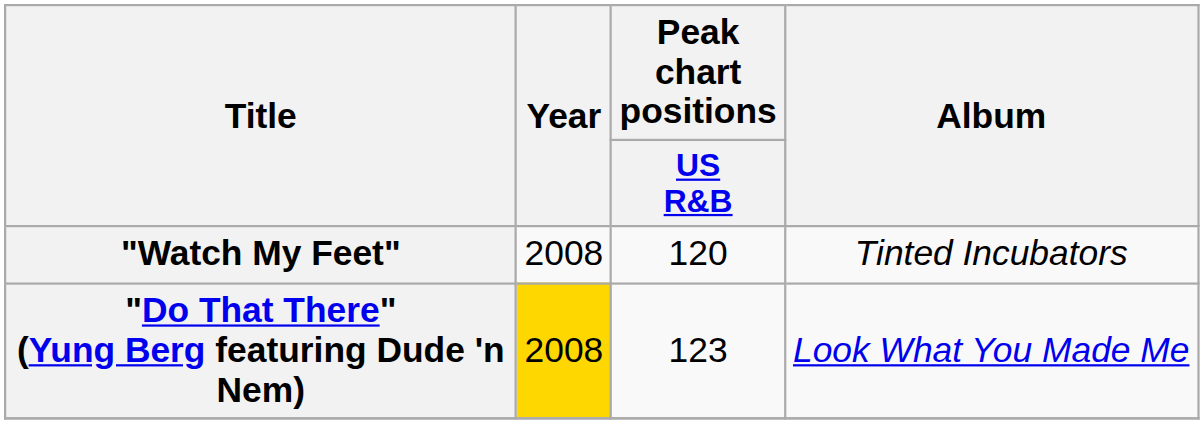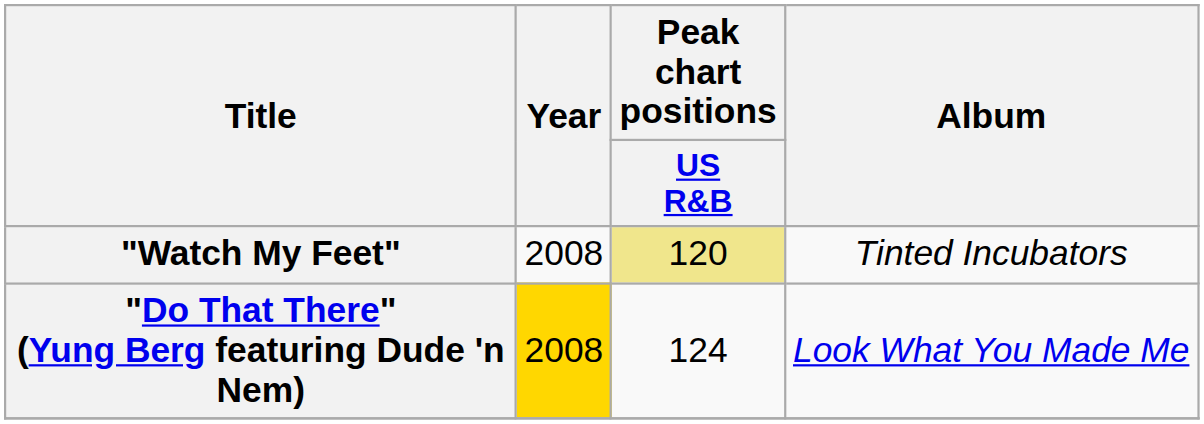"Watch My Feet" | Peak chart positions / US R&B: no background -> khaki background
"Do That There" (Yung Berg featuring Dude 'n Nem) | Peak chart positions / US R&B: 123 -> 124
